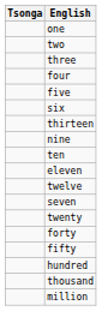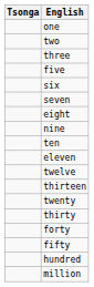- row: four
rows swapped: seven <-> thirteen
+ row: eight
+ row: thirty
- row: thousand
